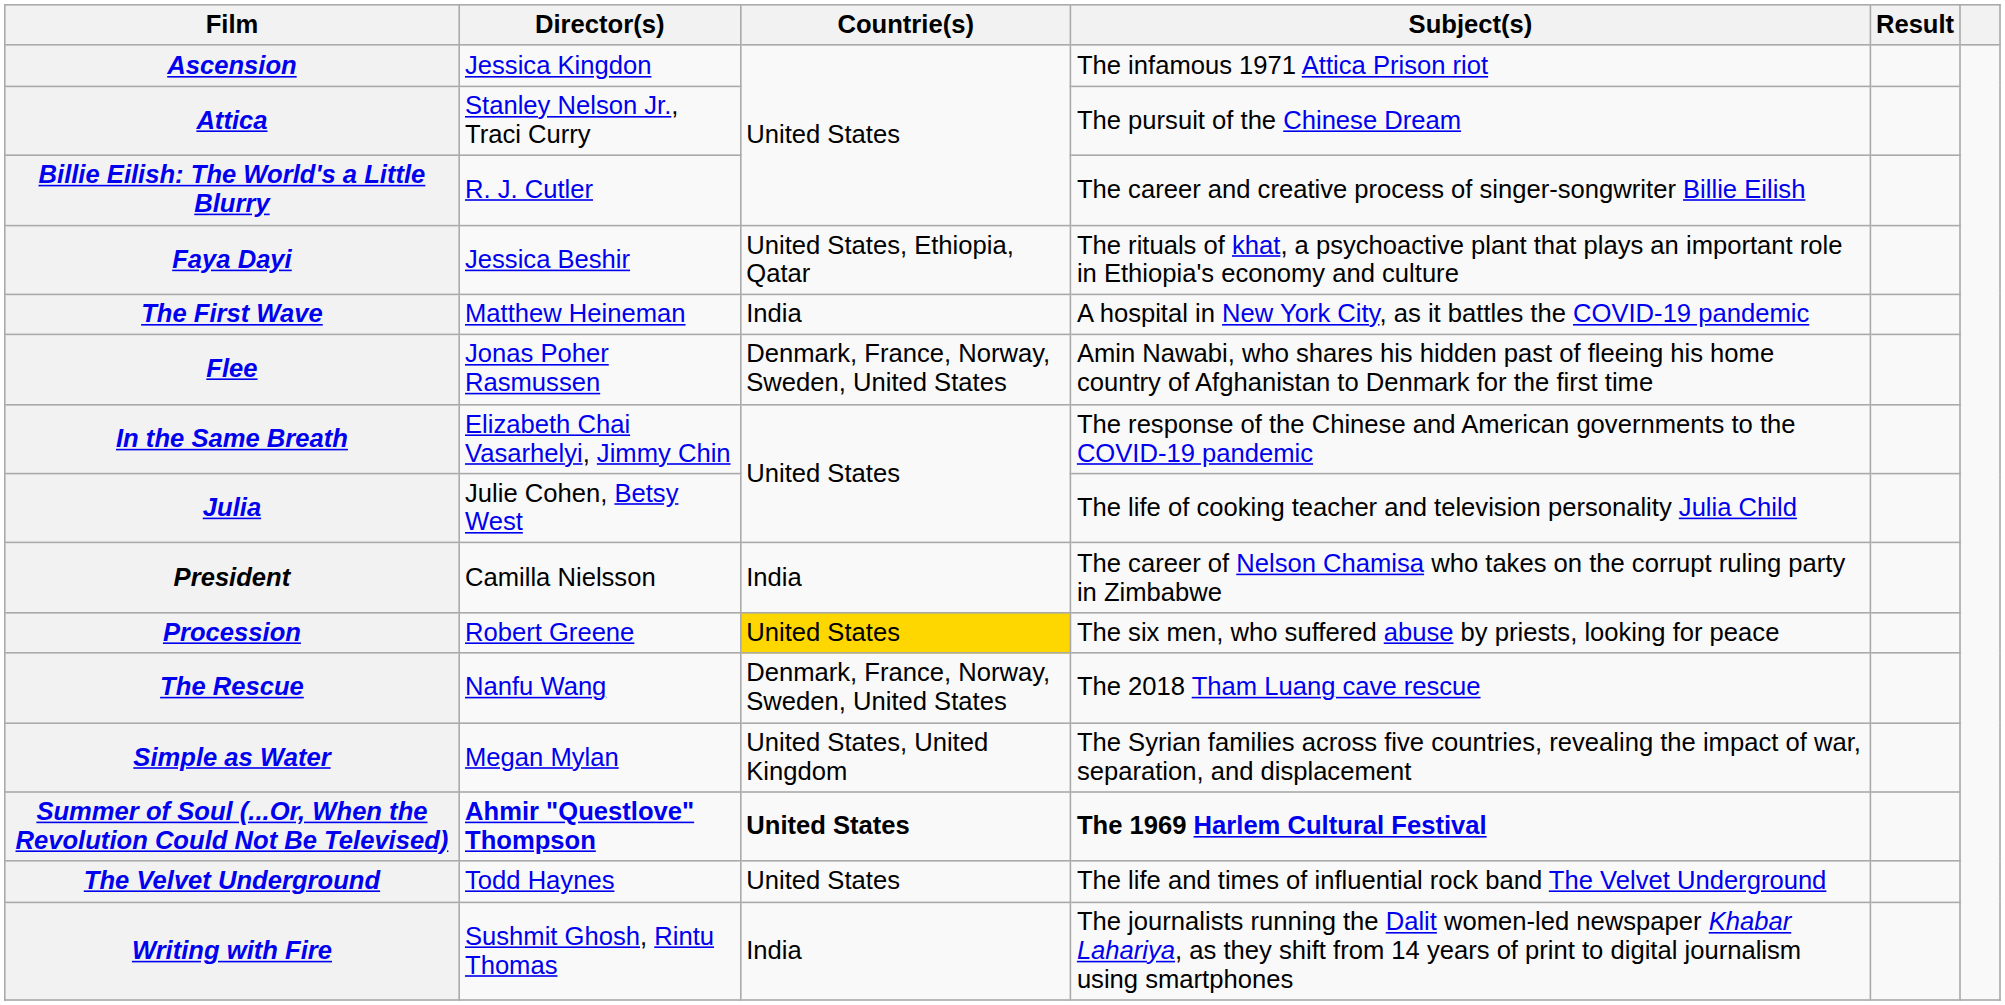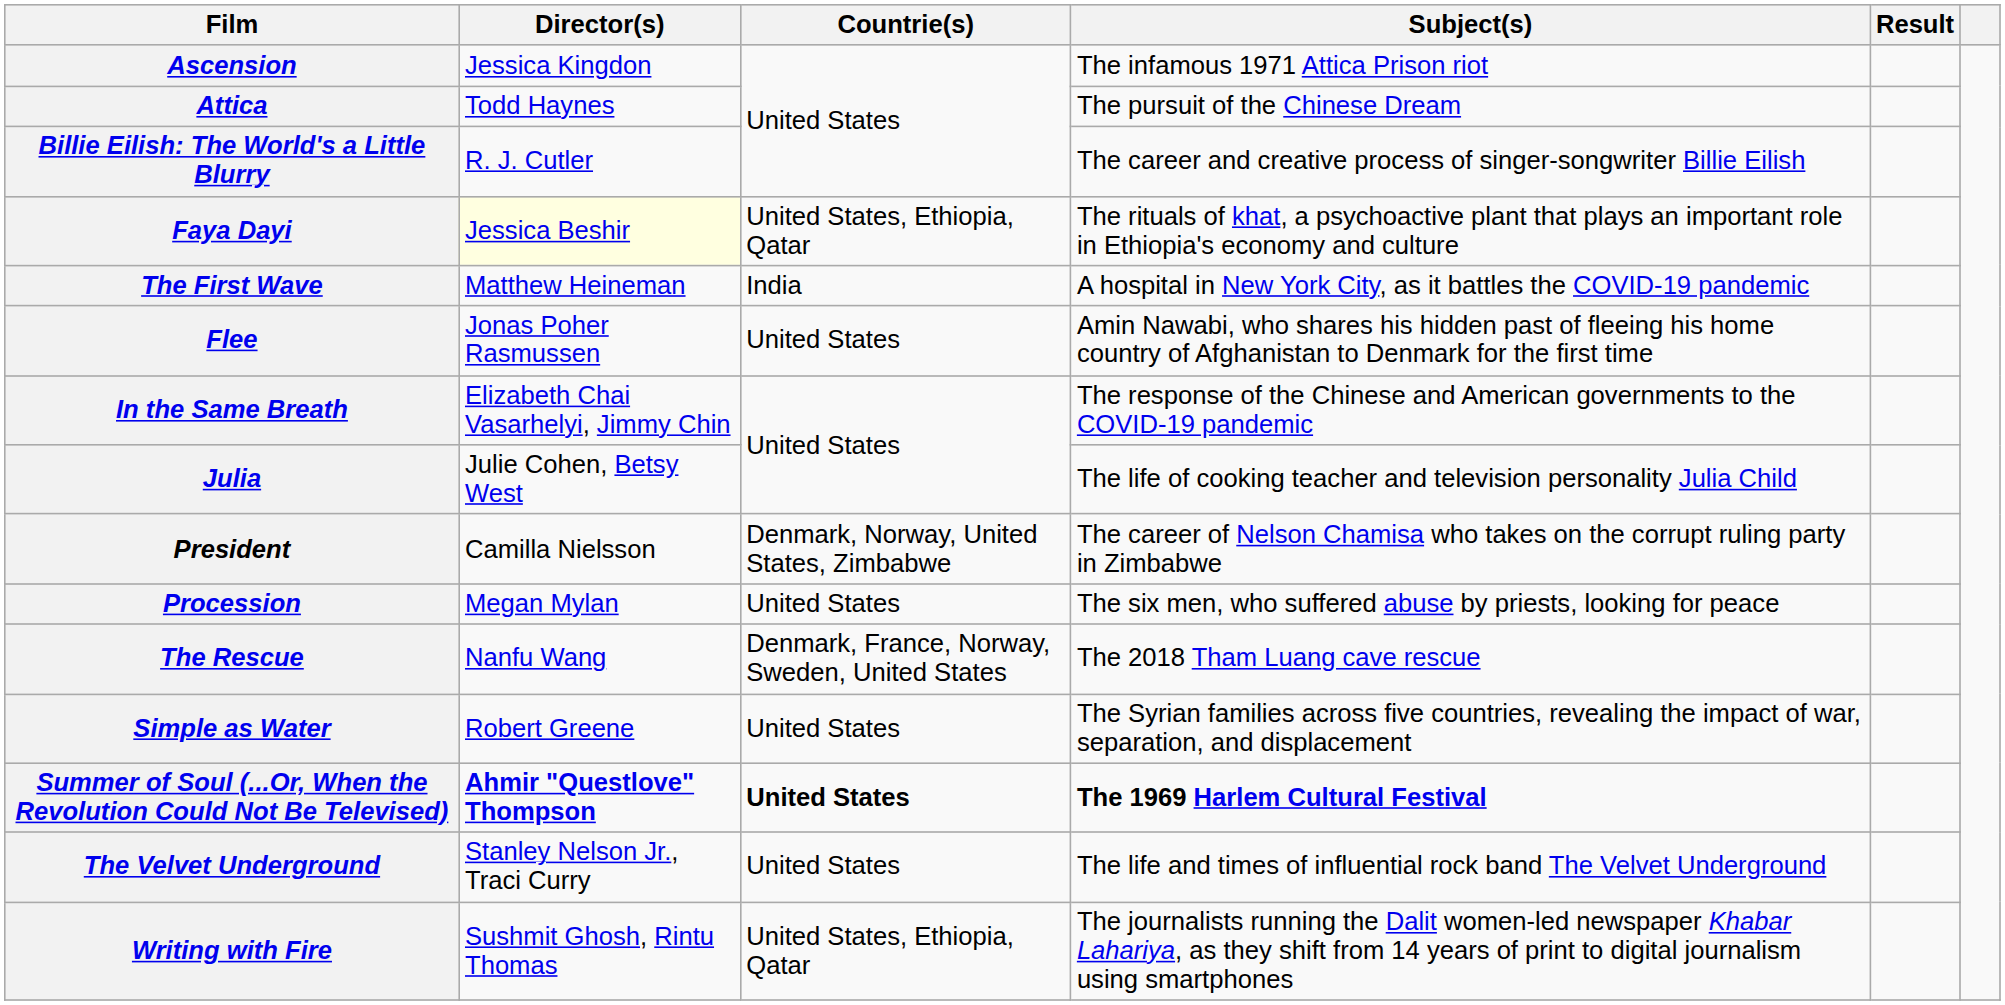Attica | Director(s): Stanley Nelson Jr., Traci Curry -> Todd Haynes
Faya Dayi | Director(s): no background -> lightyellow background
Flee | Countrie(s): Denmark, France, Norway, Sweden, United States -> United States
President | Countrie(s): India -> Denmark, Norway, United States, Zimbabwe
Procession | Director(s): Robert Greene -> Megan Mylan
Procession | Countrie(s): gold background -> no background
Simple as Water | Director(s): Megan Mylan -> Robert Greene
Simple as Water | Countrie(s): United States, United Kingdom -> United States
The Velvet Underground | Director(s): Todd Haynes -> Stanley Nelson Jr., Traci Curry
Writing with Fire | Countrie(s): India -> United States, Ethiopia, Qatar
